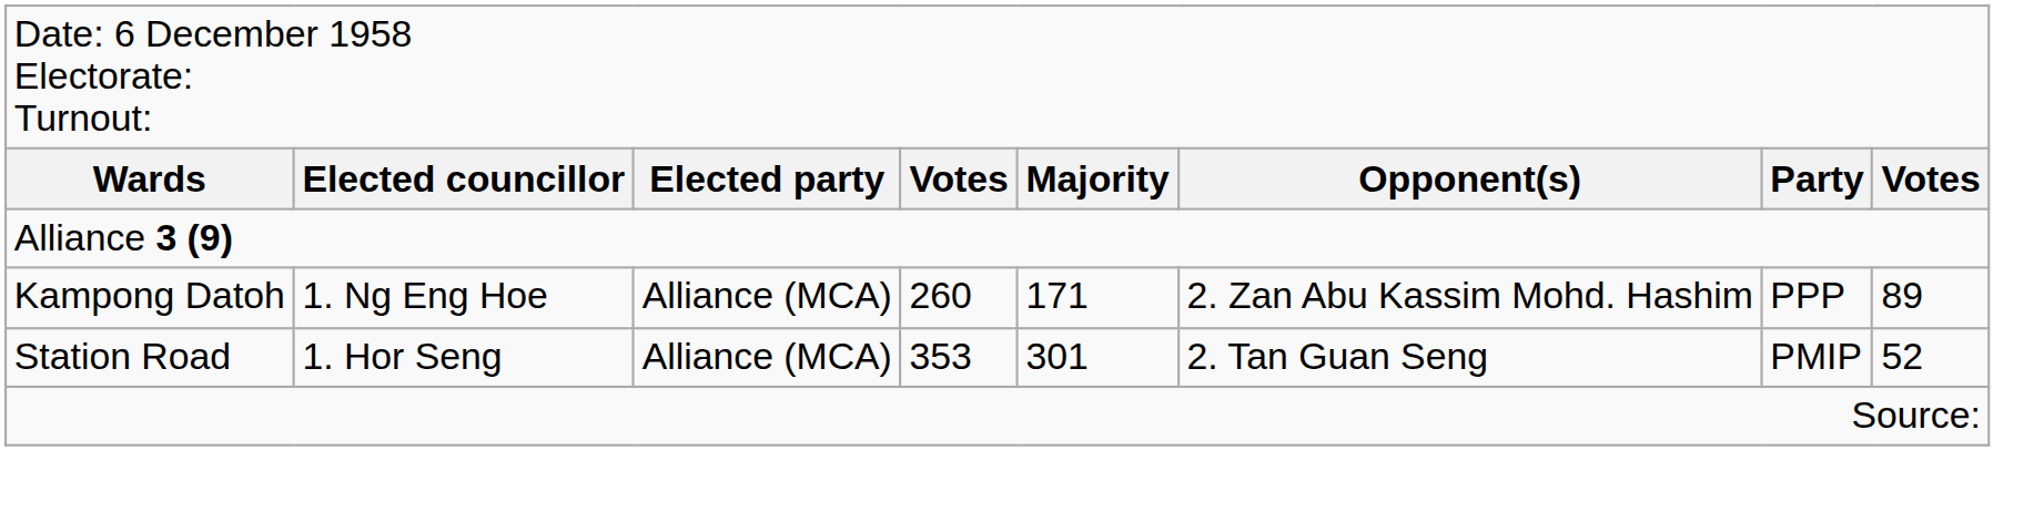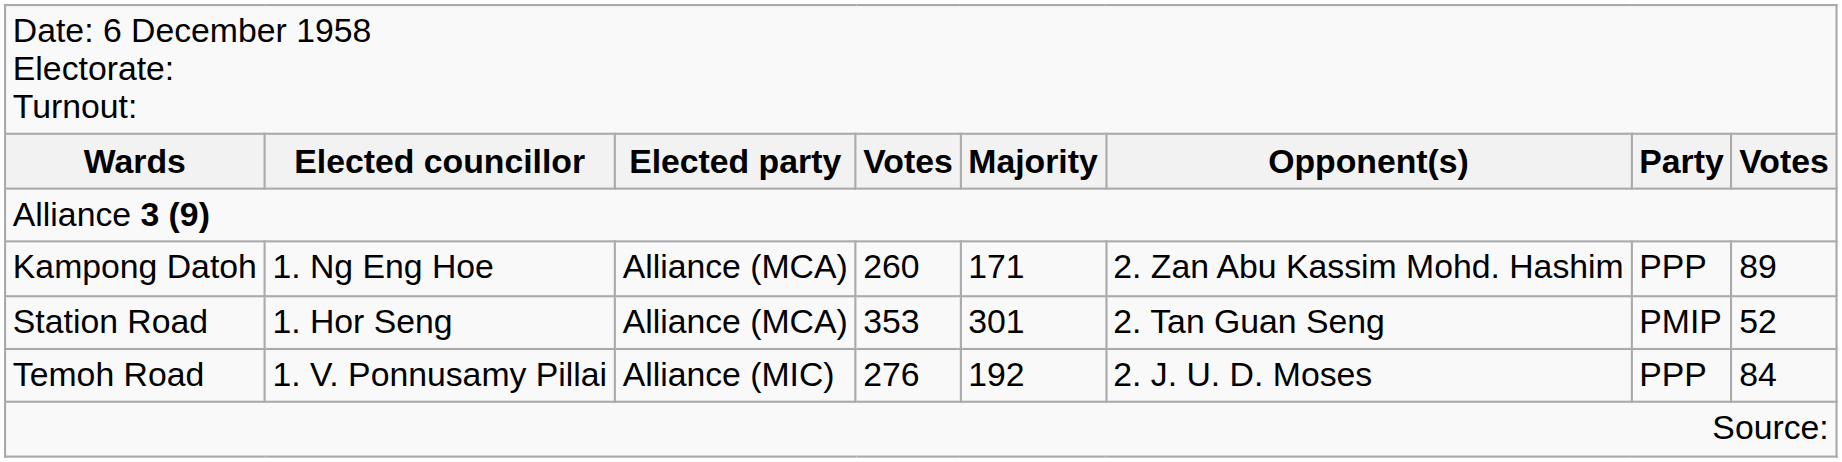+ row: Temoh Road | 1. V. Ponnusamy Pillai | Alliance (MIC) | 276 | 192 | 2. J. U. D. Moses | PPP | 84
